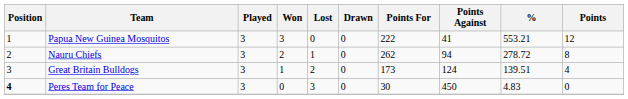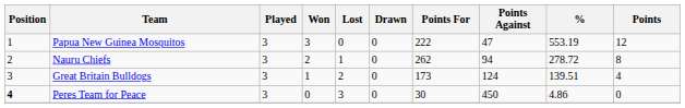Papua New Guinea Mosquitos | Points Against: 41 -> 47
Papua New Guinea Mosquitos | %: 553.21 -> 553.19
Peres Team for Peace | %: 4.83 -> 4.86
